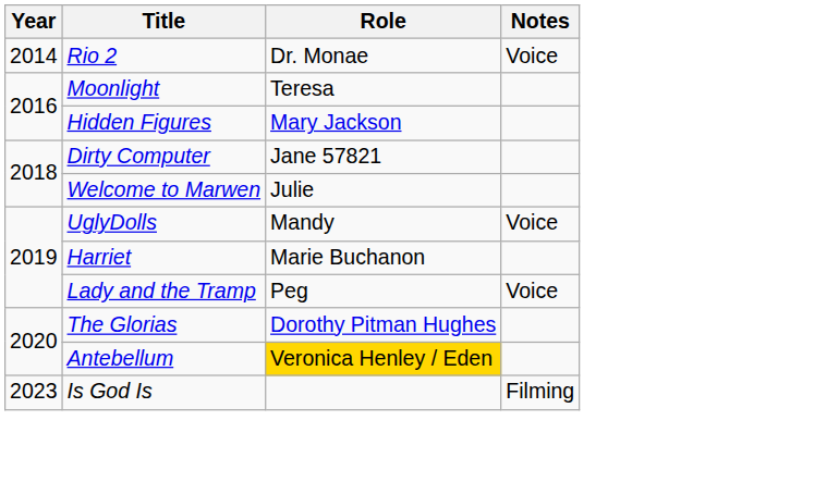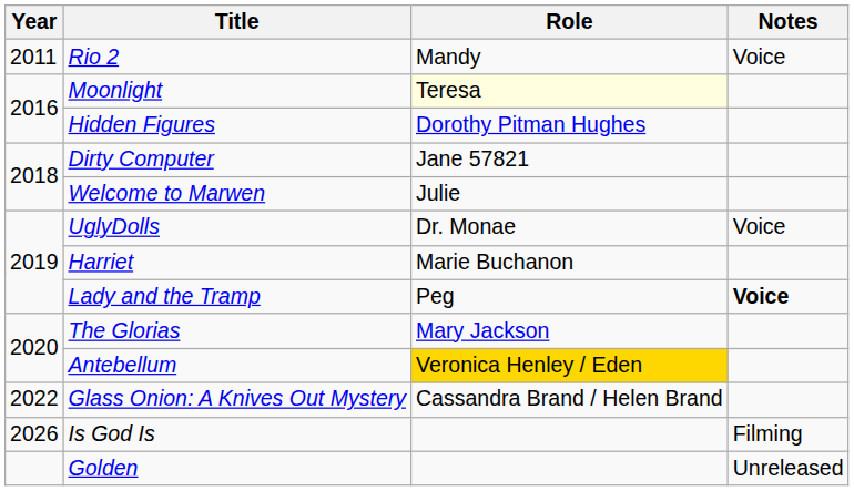Rio 2 | Year: 2014 -> 2011
Rio 2 | Role: Dr. Monae -> Mandy
Moonlight | Role: no background -> lightyellow background
Hidden Figures | Role: Mary Jackson -> Dorothy Pitman Hughes
UglyDolls | Role: Mandy -> Dr. Monae
Lady and the Tramp | Notes: normal -> bold
The Glorias | Role: Dorothy Pitman Hughes -> Mary Jackson
+ row: 2022 | Glass Onion: A Knives Out Mystery | Cassandra Brand / Helen Brand
Is God Is | Year: 2023 -> 2026
+ row: Golden | Unreleased
